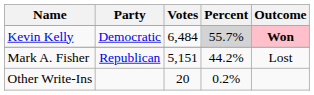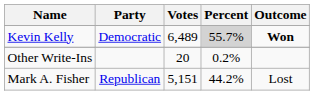Kevin Kelly | Votes: 6,484 -> 6,489
Kevin Kelly | Outcome: pink background -> no background
rows swapped: Mark A. Fisher <-> Other Write-Ins
